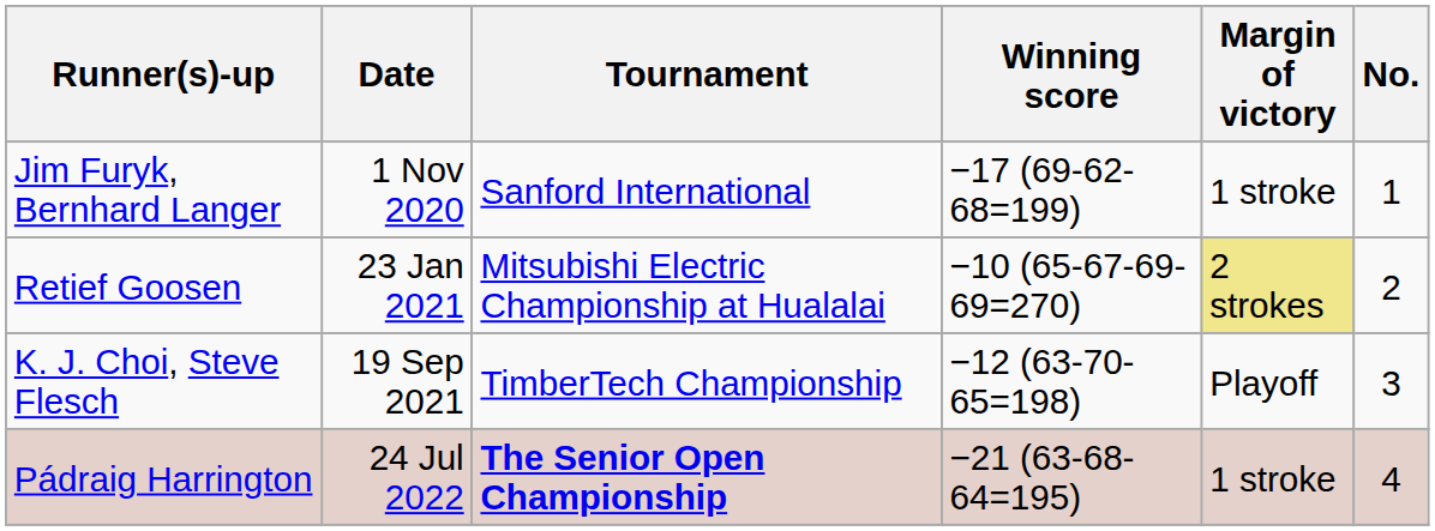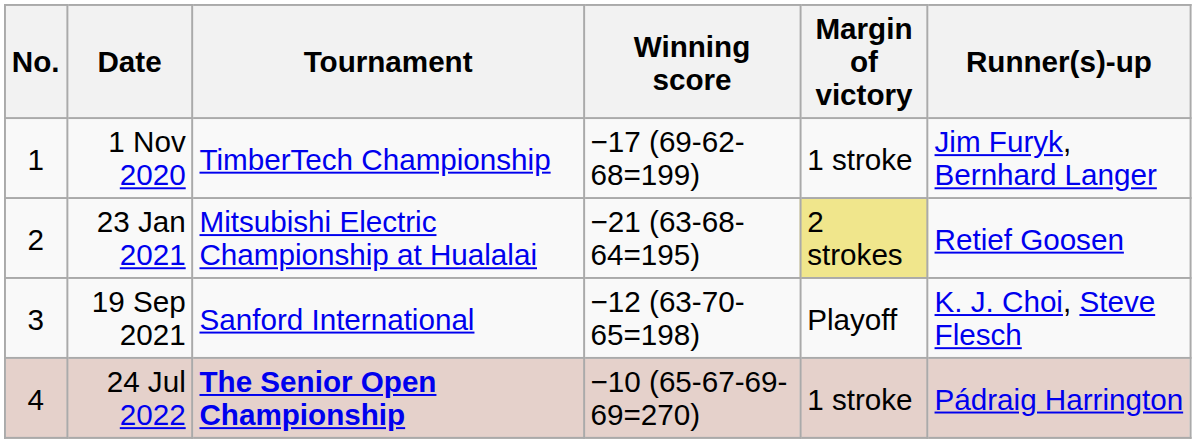columns swapped: No. <-> Runner(s)-up
1 Nov 2020 | Tournament: Sanford International -> TimberTech Championship
23 Jan 2021 | Winning score: −10 (65-67-69-69=270) -> −21 (63-68-64=195)
19 Sep 2021 | Tournament: TimberTech Championship -> Sanford International
24 Jul 2022 | Winning score: −21 (63-68-64=195) -> −10 (65-67-69-69=270)
